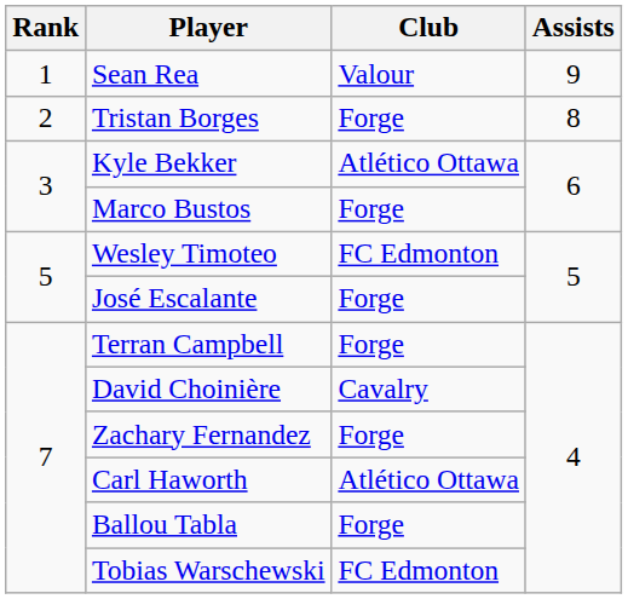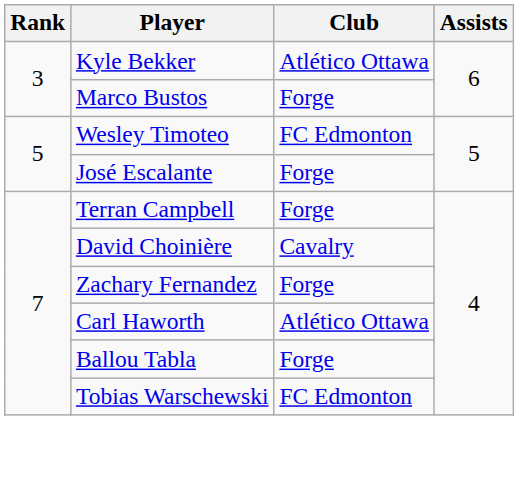- row: 1 | Sean Rea | Valour | 9
- row: 2 | Tristan Borges | Forge | 8
